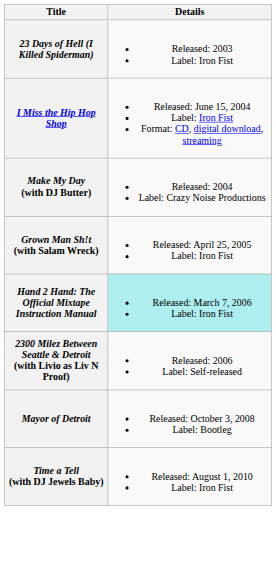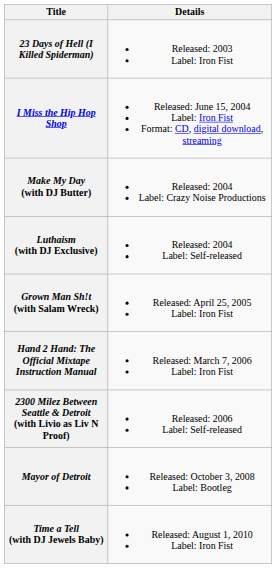+ row: Luthaism (with DJ Exclusive) | Released: 2004 Label: Self-released
Hand 2 Hand: The Official Mixtape Instruction Manual | Details: paleturquoise background -> no background
